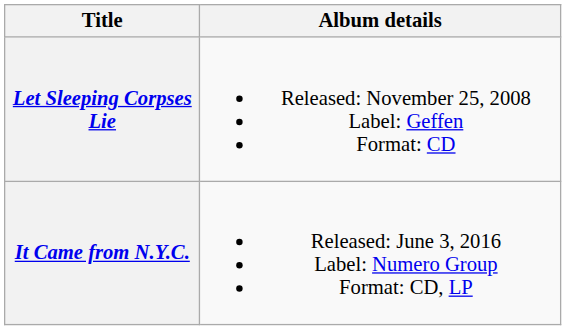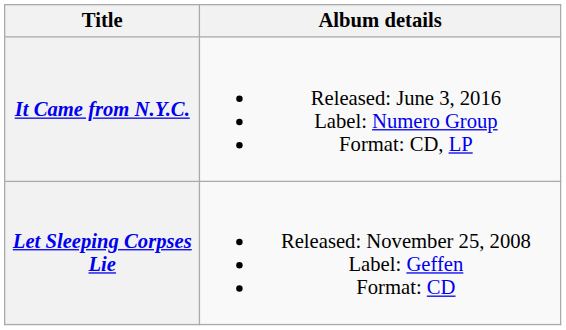rows swapped: Let Sleeping Corpses Lie <-> It Came from N.Y.C.
